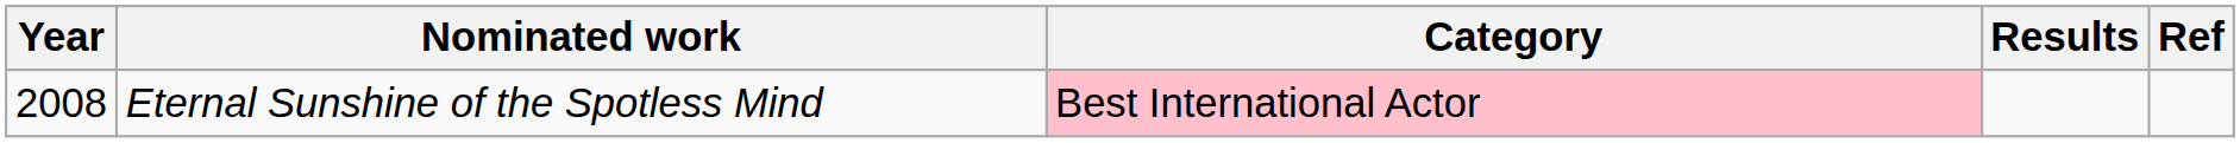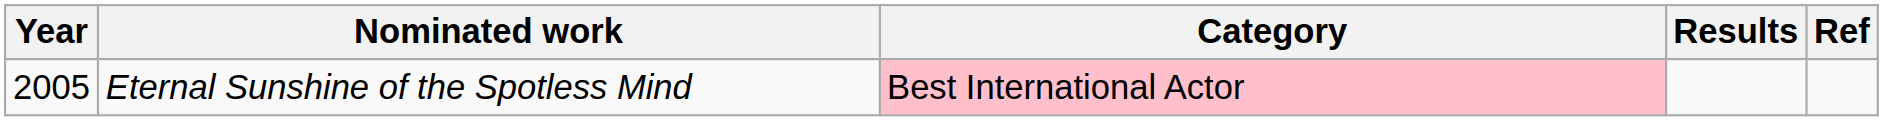Eternal Sunshine of the Spotless Mind | Year: 2008 -> 2005
